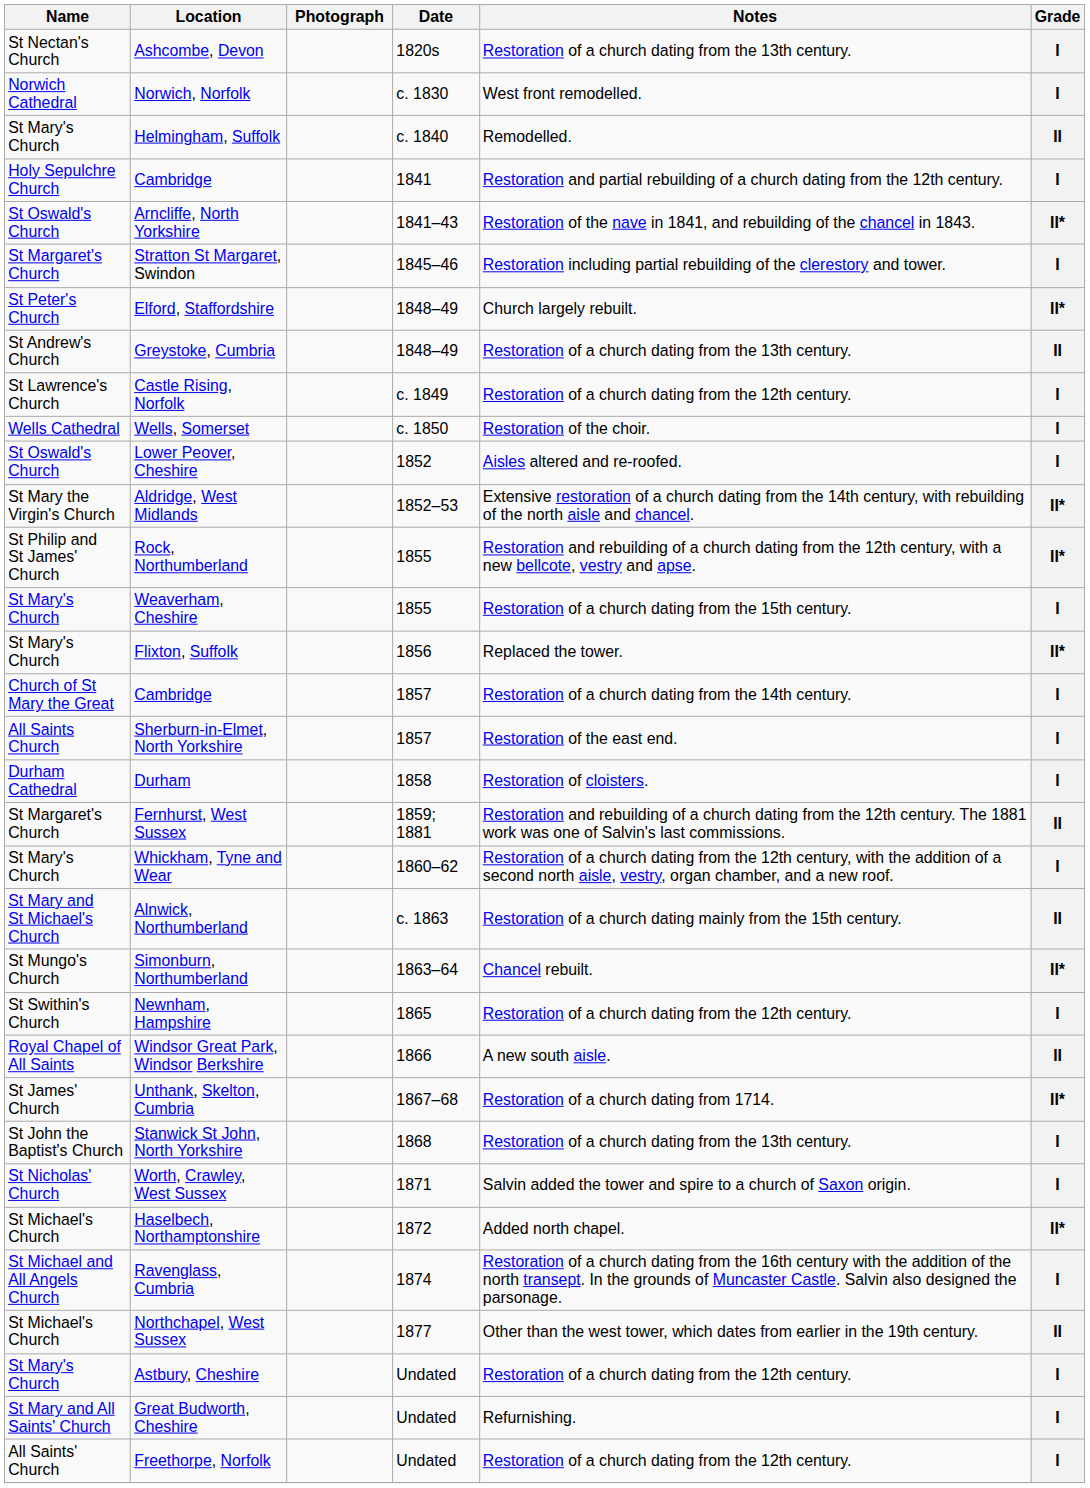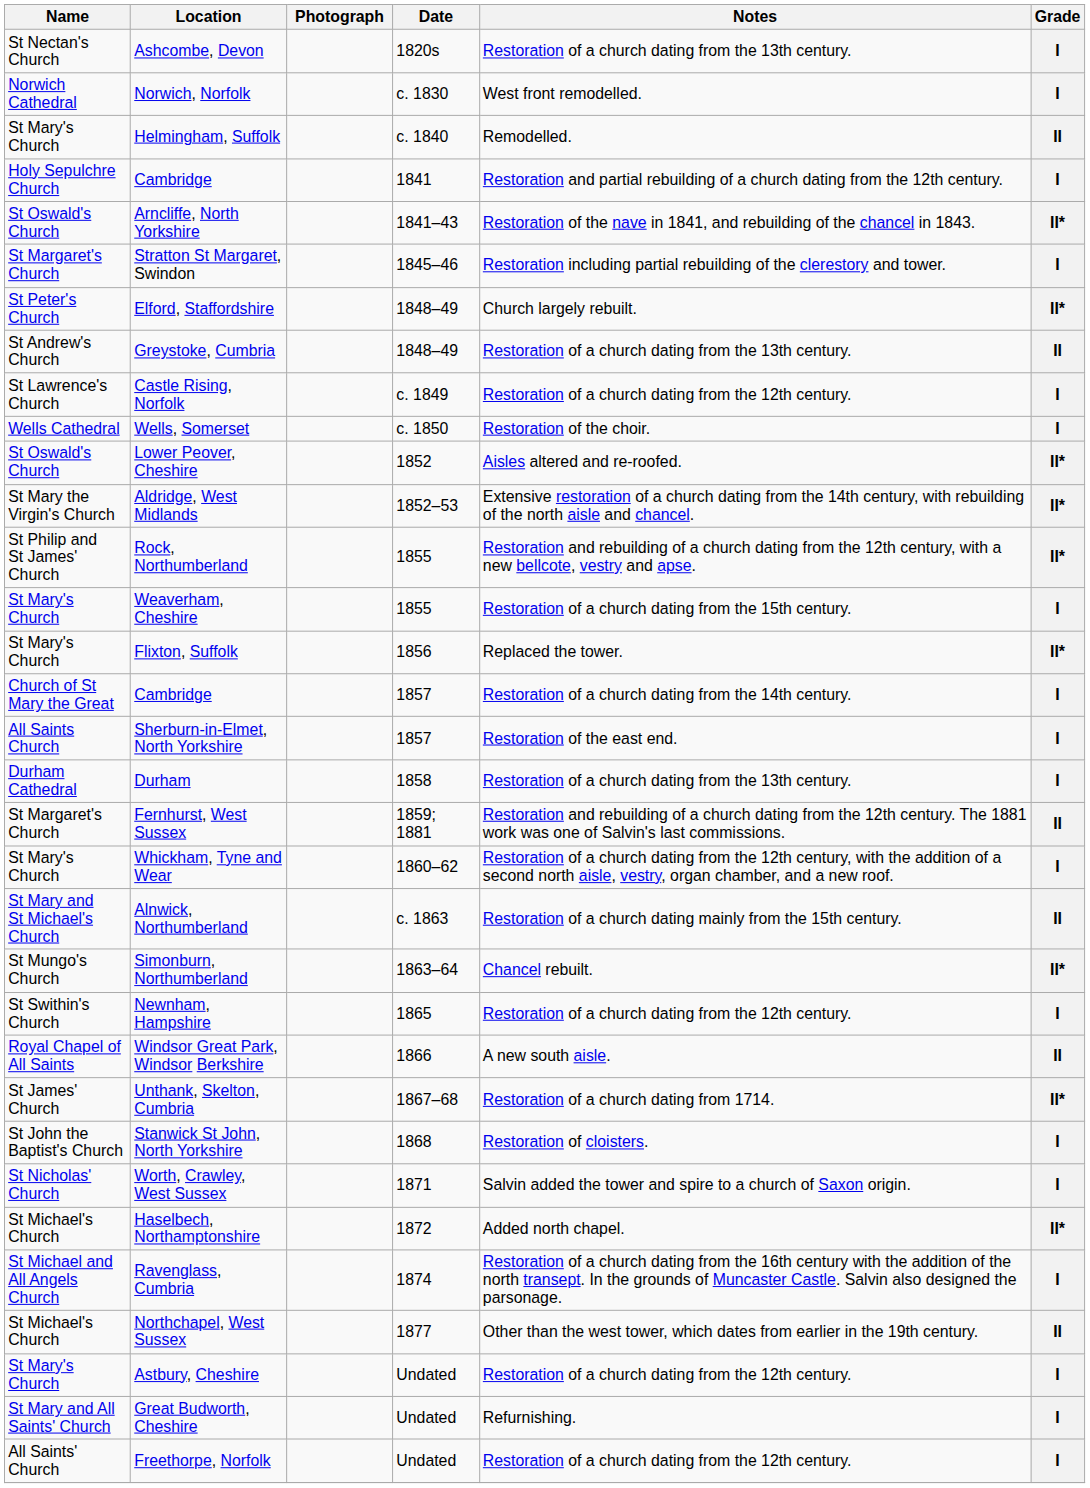Lower Peover, Cheshire | Grade: I -> II*
Durham | Notes: Restoration of cloisters. -> Restoration of a church dating from the 13th century.
Stanwick St John, North Yorkshire | Notes: Restoration of a church dating from the 13th century. -> Restoration of cloisters.
